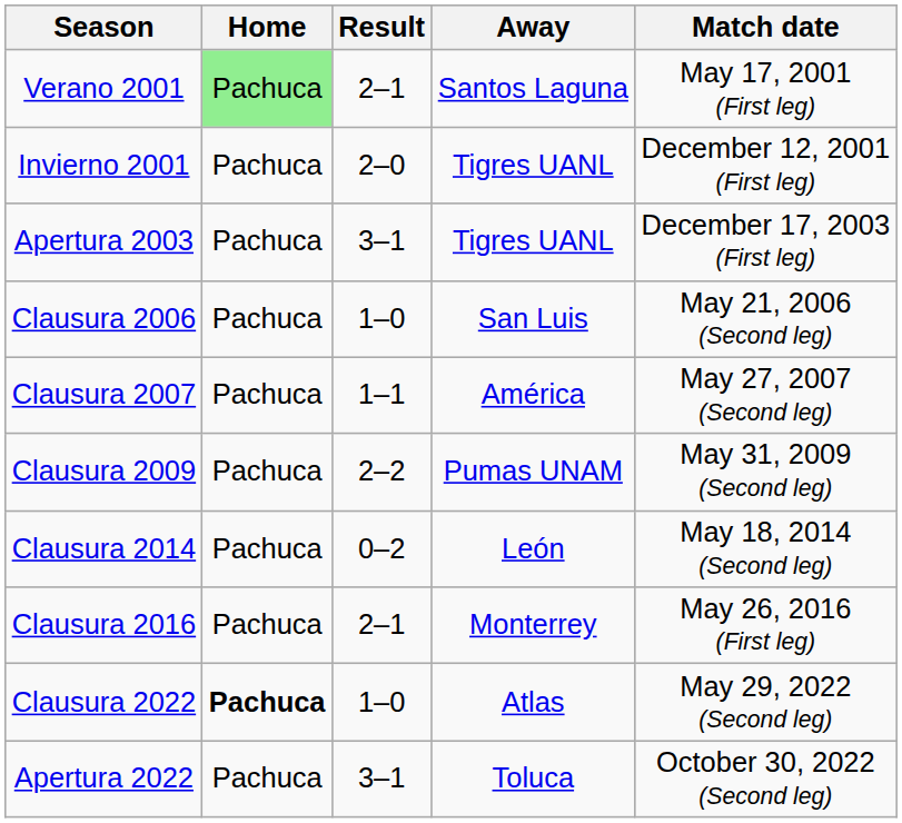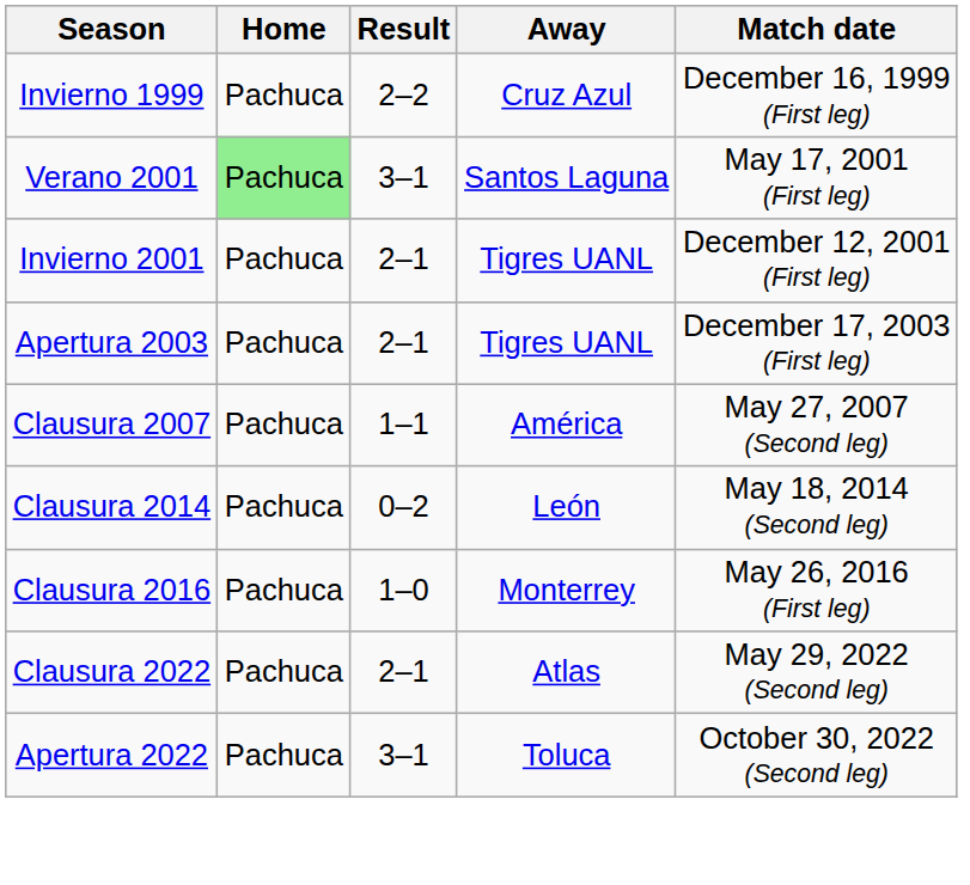+ row: Invierno 1999 | Pachuca | 2–2 | Cruz Azul | December 16, 1999 (First leg)
Verano 2001 | Result: 2–1 -> 3–1
Invierno 2001 | Result: 2–0 -> 2–1
Apertura 2003 | Result: 3–1 -> 2–1
- row: Clausura 2006 | Pachuca | 1–0 | San Luis | May 21, 2006 (Second leg)
- row: Clausura 2009 | Pachuca | 2–2 | Pumas UNAM | May 31, 2009 (Second leg)
Clausura 2016 | Result: 2–1 -> 1–0
Clausura 2022 | Home: bold -> normal
Clausura 2022 | Result: 1–0 -> 2–1
